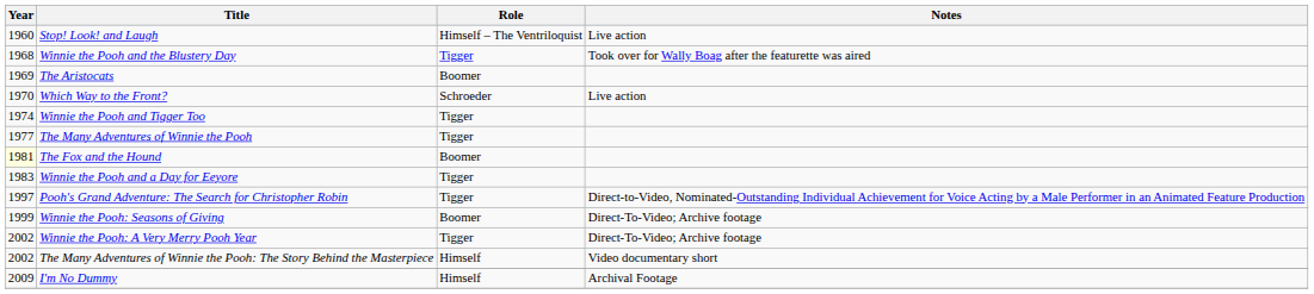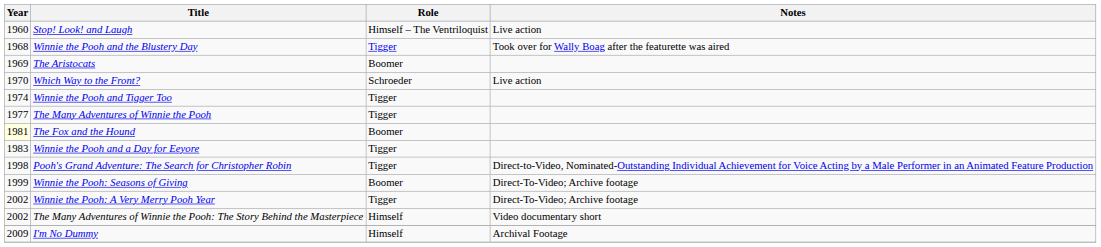Pooh's Grand Adventure: The Search for Christopher Robin | Year: 1997 -> 1998
